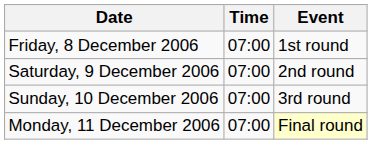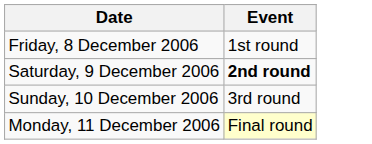- column: Time | 07:00 | 07:00 | 07:00 | 07:00
Saturday, 9 December 2006 | Event: normal -> bold
